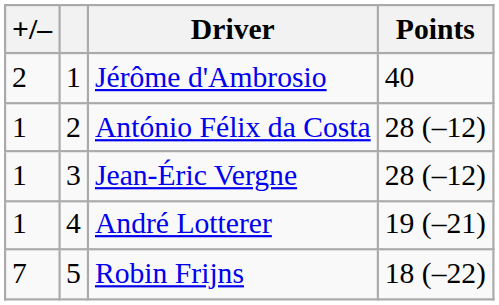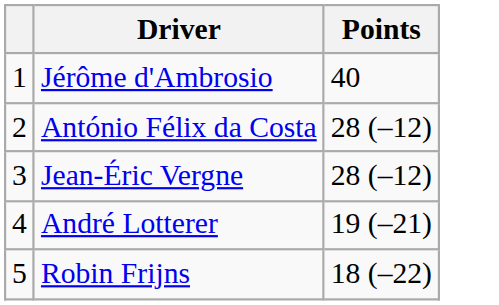- column: +/– | 2 | 1 | 1 | 1 | 7
